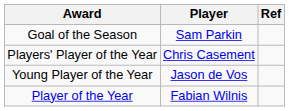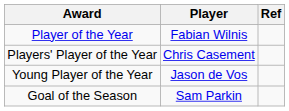rows swapped: Player of the Year <-> Goal of the Season
